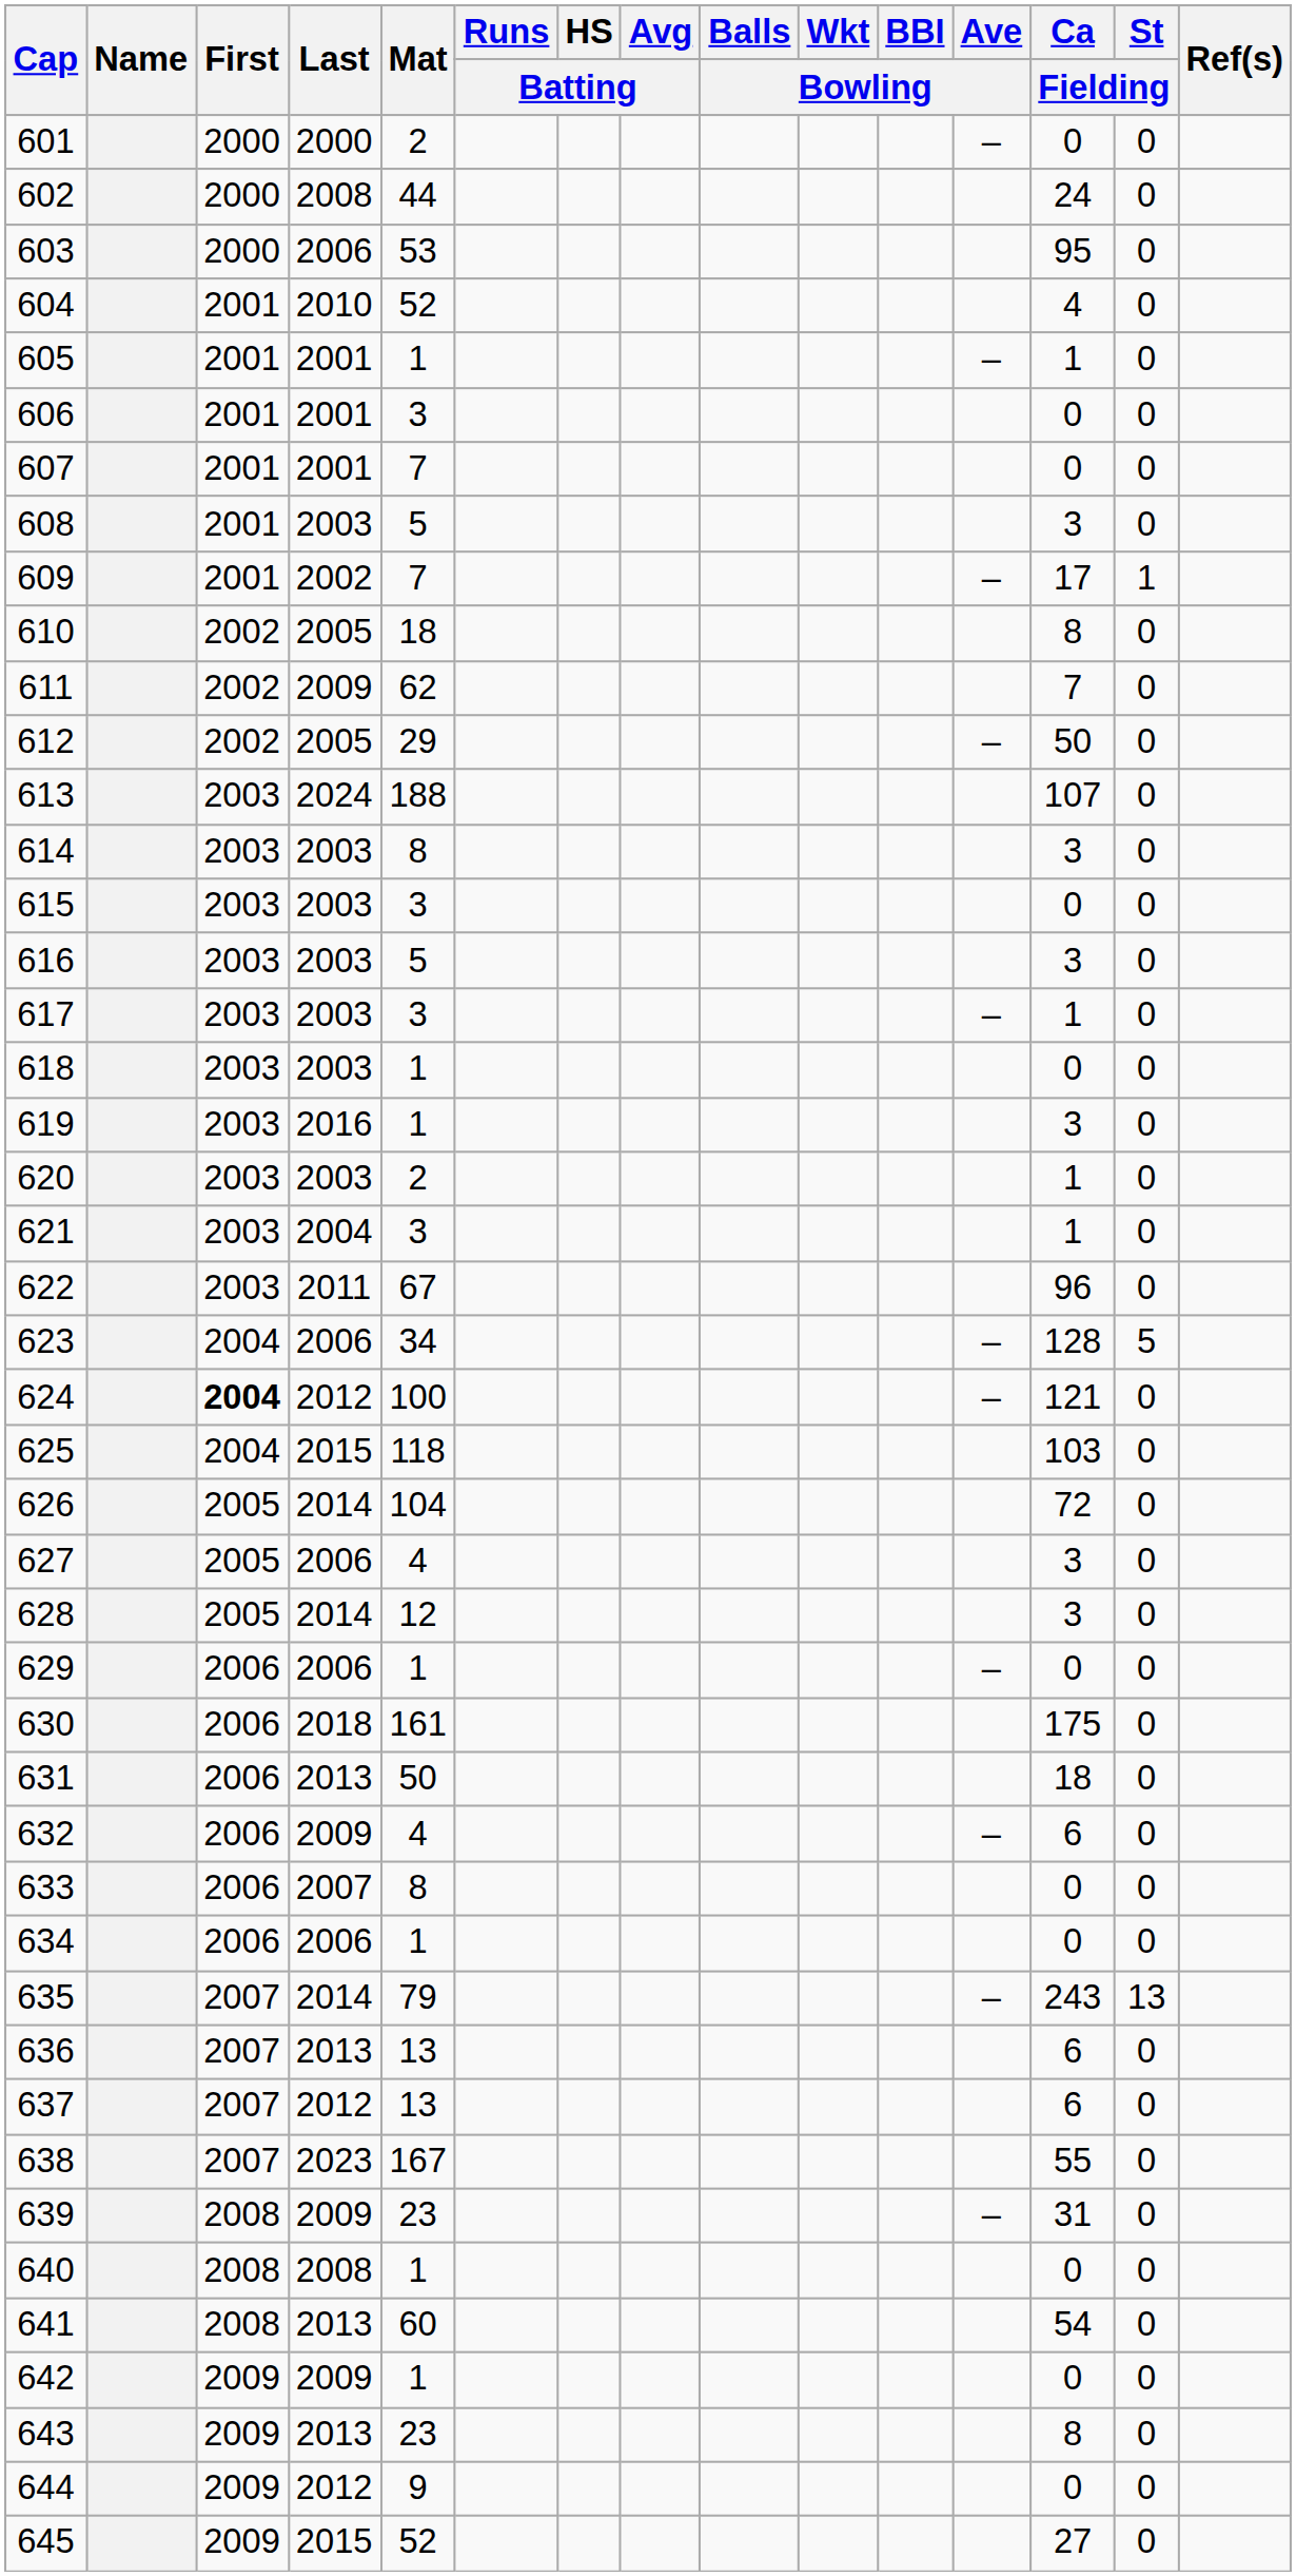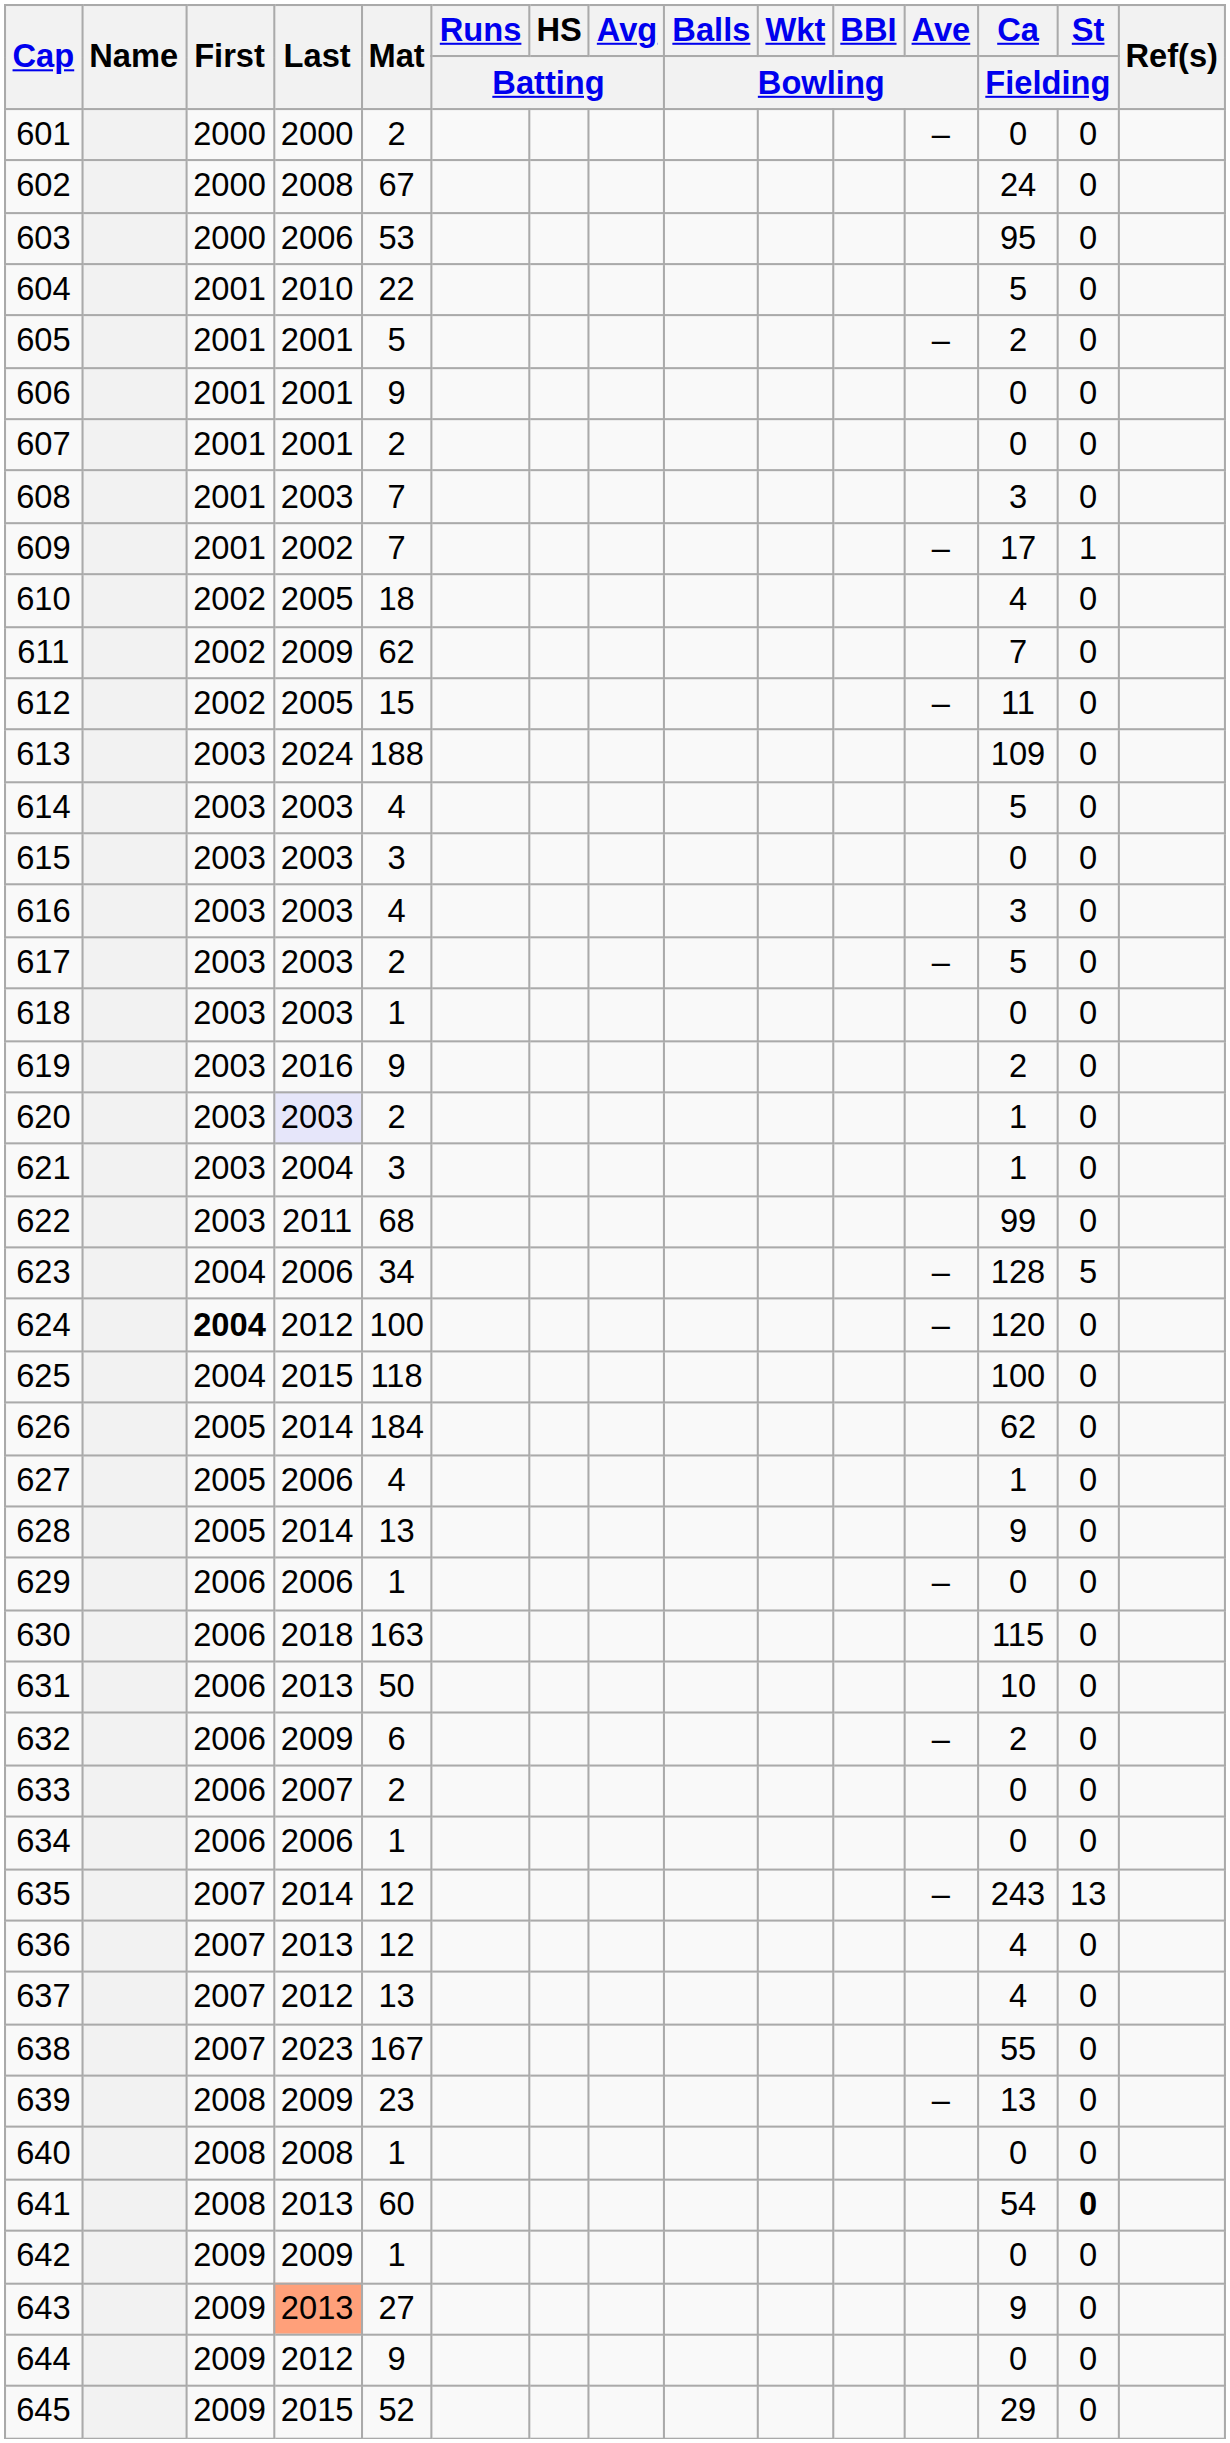602 | Mat: 44 -> 67
604 | Mat: 52 -> 22
604 | Ca / Fielding: 4 -> 5
605 | Mat: 1 -> 5
605 | Ca / Fielding: 1 -> 2
606 | Mat: 3 -> 9
607 | Mat: 7 -> 2
608 | Mat: 5 -> 7
610 | Ca / Fielding: 8 -> 4
612 | Mat: 29 -> 15
612 | Ca / Fielding: 50 -> 11
613 | Ca / Fielding: 107 -> 109
614 | Mat: 8 -> 4
614 | Ca / Fielding: 3 -> 5
616 | Mat: 5 -> 4
617 | Mat: 3 -> 2
617 | Ca / Fielding: 1 -> 5
619 | Mat: 1 -> 9
619 | Ca / Fielding: 3 -> 2
620 | Last: no background -> lavender background
622 | Mat: 67 -> 68
622 | Ca / Fielding: 96 -> 99
624 | Ca / Fielding: 121 -> 120
625 | Ca / Fielding: 103 -> 100
626 | Mat: 104 -> 184
626 | Ca / Fielding: 72 -> 62
627 | Ca / Fielding: 3 -> 1
628 | Mat: 12 -> 13
628 | Ca / Fielding: 3 -> 9
630 | Mat: 161 -> 163
630 | Ca / Fielding: 175 -> 115
631 | Ca / Fielding: 18 -> 10
632 | Mat: 4 -> 6
632 | Ca / Fielding: 6 -> 2
633 | Mat: 8 -> 2
635 | Mat: 79 -> 12
636 | Mat: 13 -> 12
636 | Ca / Fielding: 6 -> 4
637 | Ca / Fielding: 6 -> 4
639 | Ca / Fielding: 31 -> 13
641 | St / Fielding: normal -> bold
643 | Last: no background -> lightsalmon background
643 | Mat: 23 -> 27
643 | Ca / Fielding: 8 -> 9
645 | Ca / Fielding: 27 -> 29
